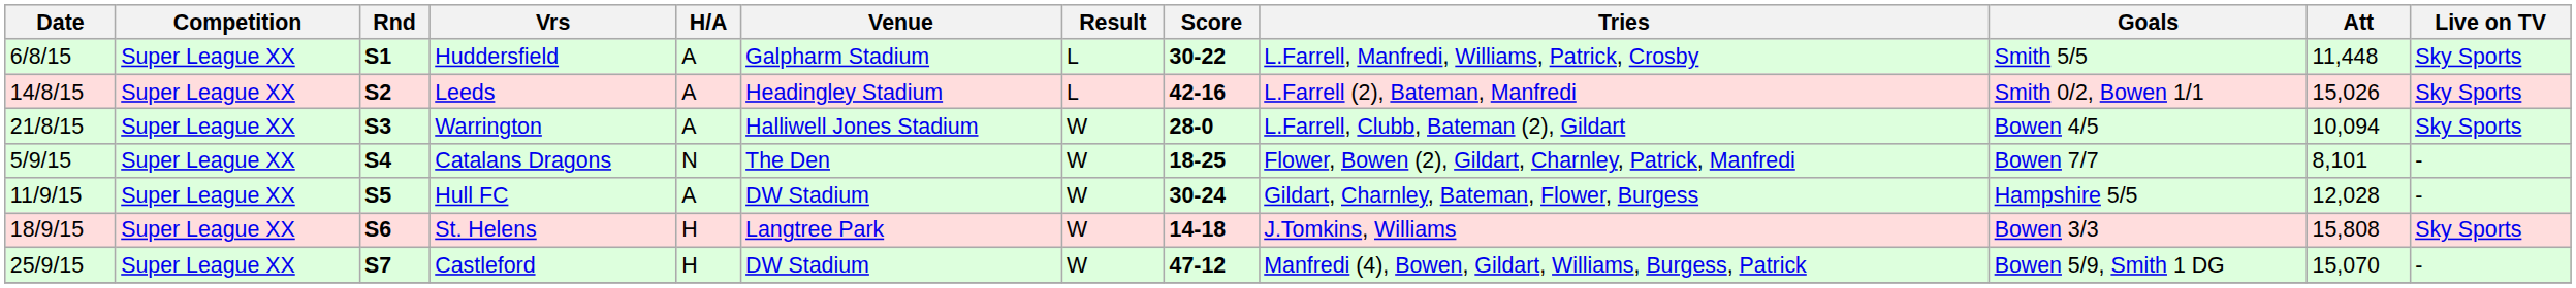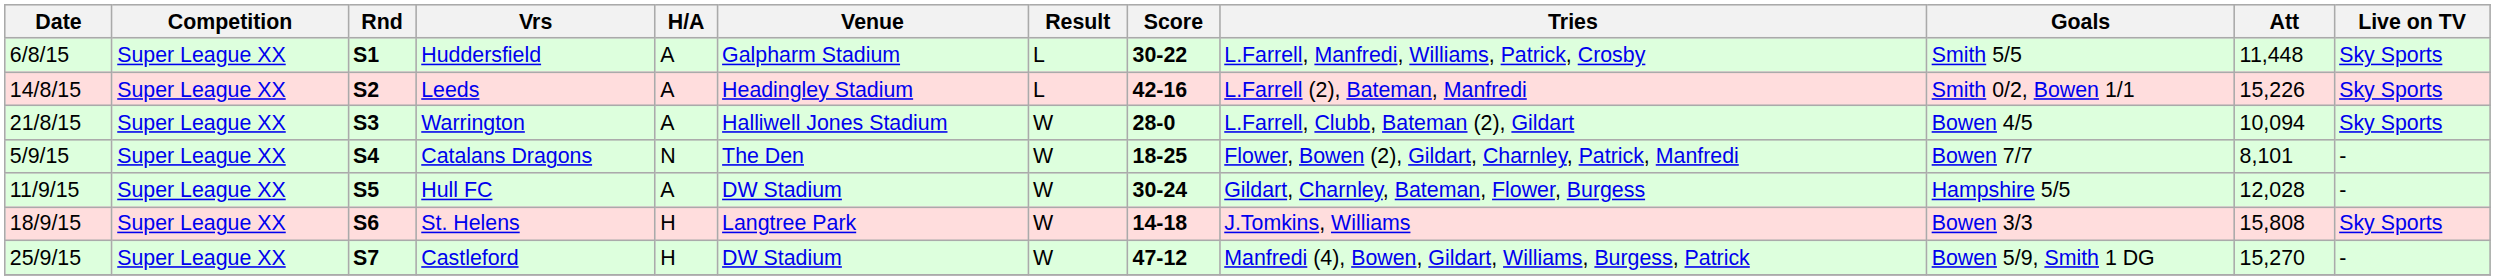Leeds | Att: 15,026 -> 15,226
Castleford | Att: 15,070 -> 15,270
